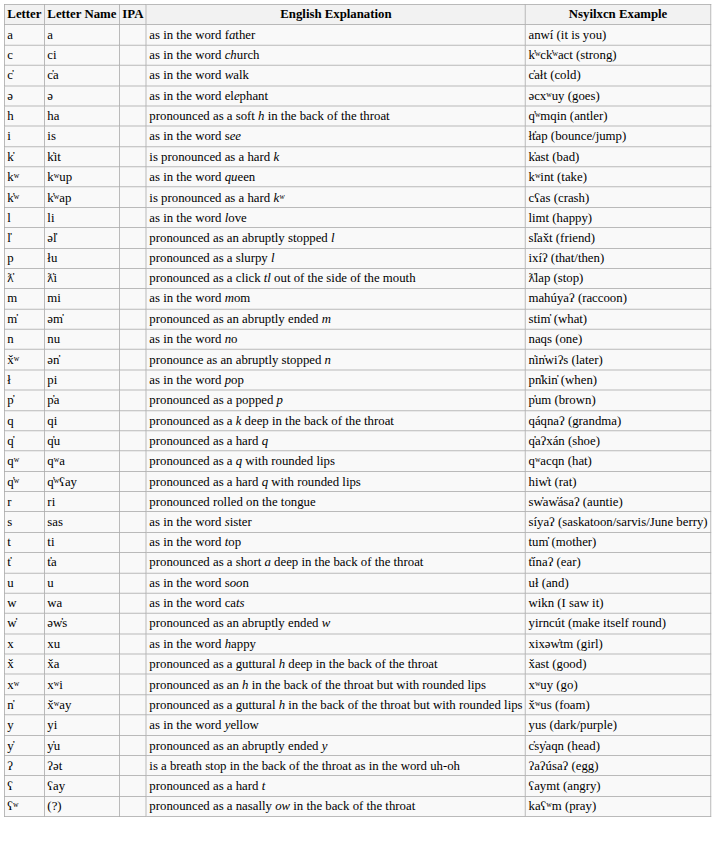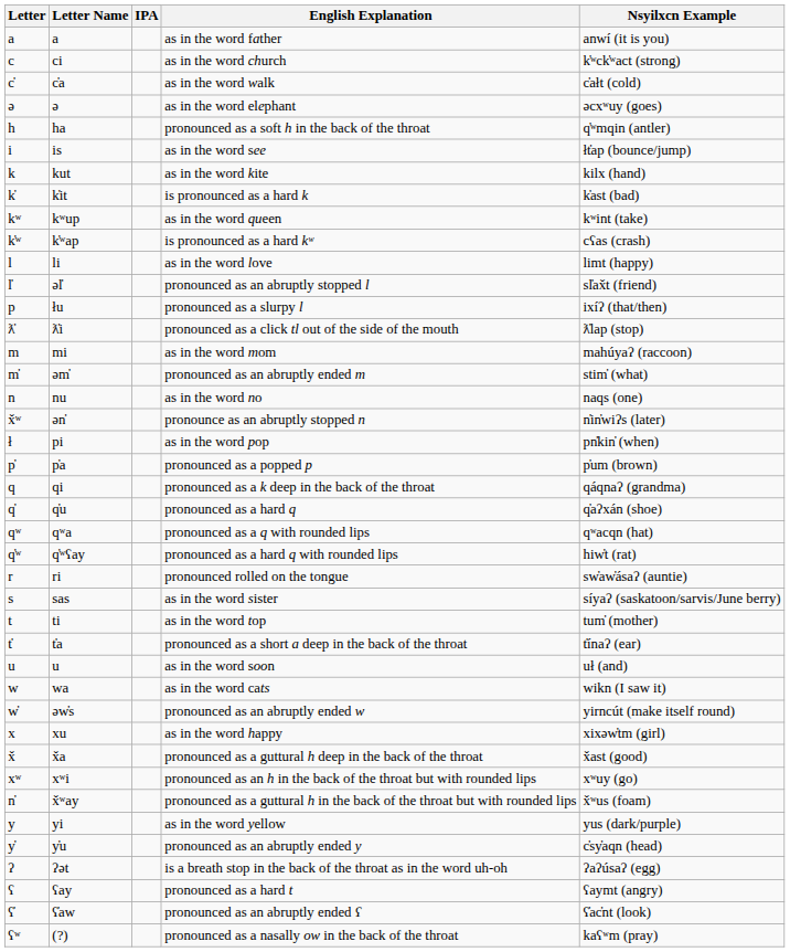+ row: k | kut | as in the word kite | kilx (hand)
+ row: ʕ̓ | ʕ̓aw | pronounced as an abruptly ended ʕ | ʕ̓ac̓nt (look)
